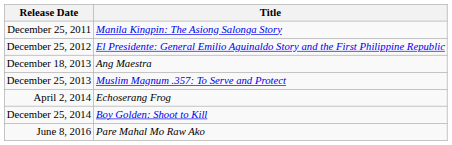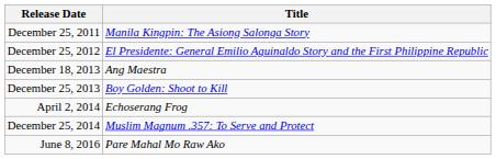December 25, 2013 | Title: Muslim Magnum .357: To Serve and Protect -> Boy Golden: Shoot to Kill
December 25, 2014 | Title: Boy Golden: Shoot to Kill -> Muslim Magnum .357: To Serve and Protect
